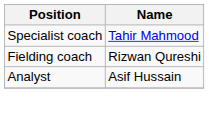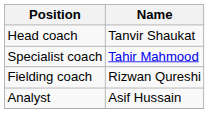+ row: Head coach | Tanvir Shaukat
